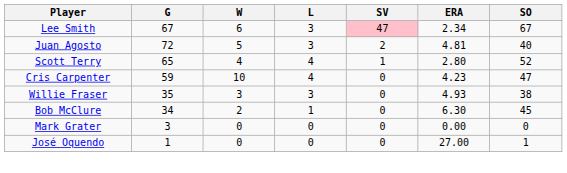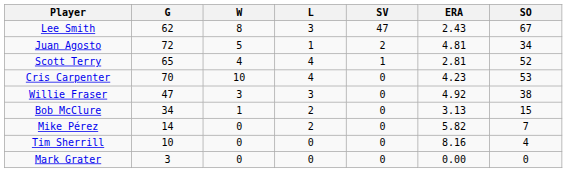Lee Smith | G: 67 -> 62
Lee Smith | W: 6 -> 8
Lee Smith | SV: pink background -> no background
Lee Smith | ERA: 2.34 -> 2.43
Juan Agosto | L: 3 -> 1
Juan Agosto | SO: 40 -> 34
Scott Terry | ERA: 2.80 -> 2.81
Cris Carpenter | G: 59 -> 70
Cris Carpenter | SO: 47 -> 53
Willie Fraser | G: 35 -> 47
Willie Fraser | ERA: 4.93 -> 4.92
Bob McClure | W: 2 -> 1
Bob McClure | L: 1 -> 2
Bob McClure | ERA: 6.30 -> 3.13
Bob McClure | SO: 45 -> 15
+ row: Mike Pérez | 14 | 0 | 2 | 0 | 5.82 | 7
+ row: Tim Sherrill | 10 | 0 | 0 | 0 | 8.16 | 4
- row: José Oquendo | 1 | 0 | 0 | 0 | 27.00 | 1
